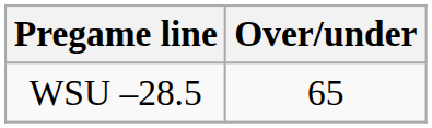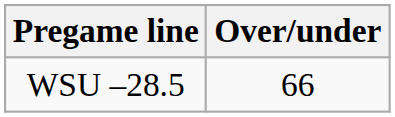WSU –28.5 | Over/under: 65 -> 66
